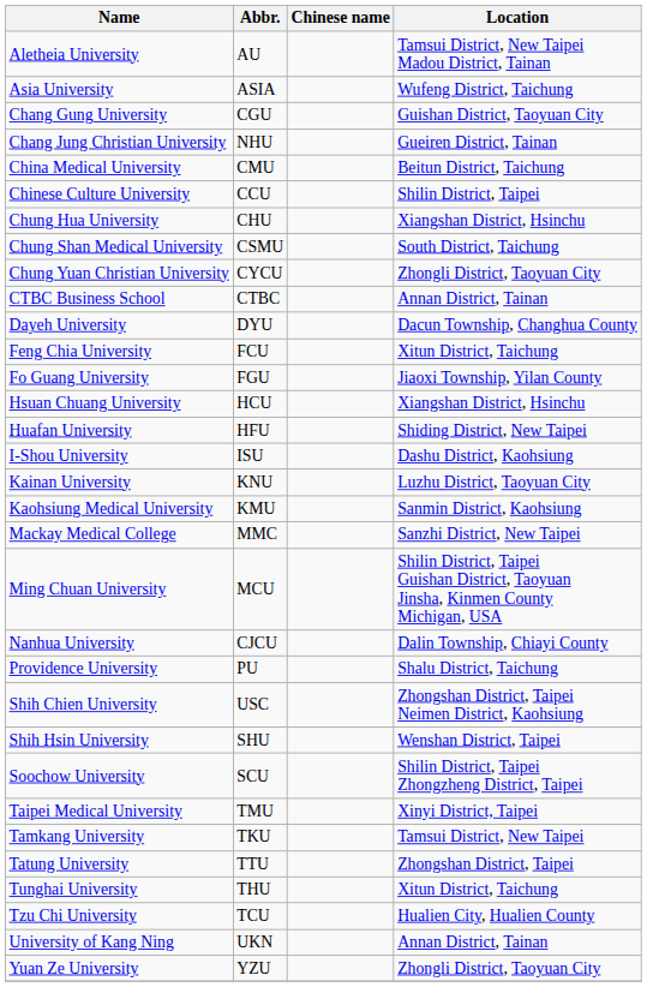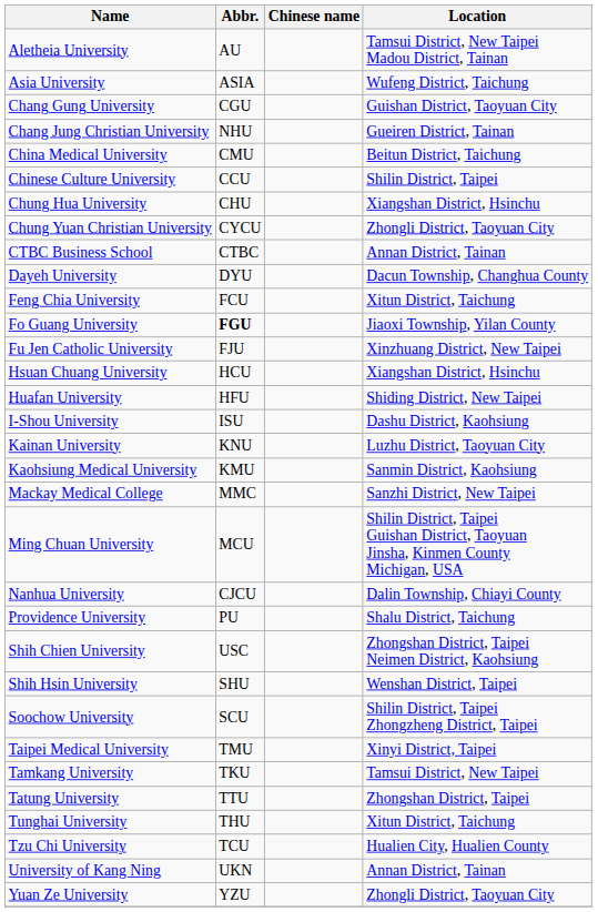- row: Chung Shan Medical University | CSMU | South District, Taichung
Fo Guang University | Abbr.: normal -> bold
+ row: Fu Jen Catholic University | FJU | Xinzhuang District, New Taipei
